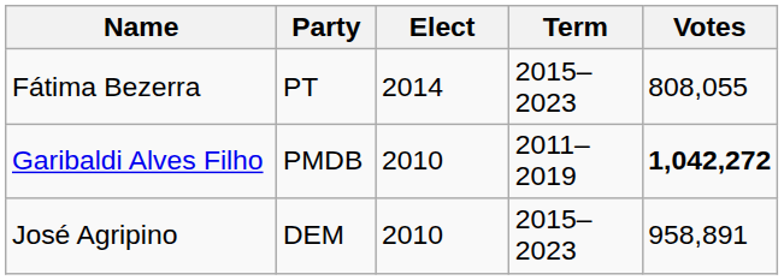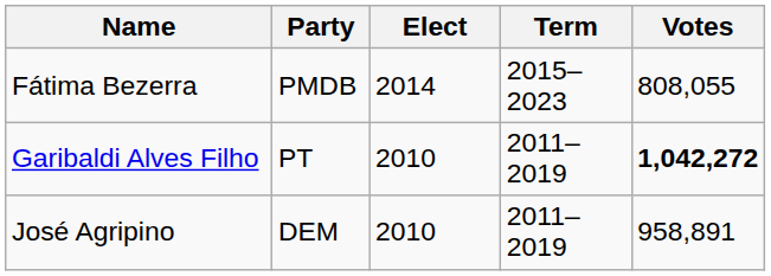Fátima Bezerra | Party: PT -> PMDB
Garibaldi Alves Filho | Party: PMDB -> PT
José Agripino | Term: 2015–2023 -> 2011–2019
